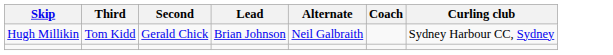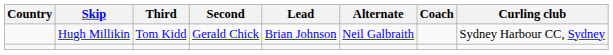+ column: Country
